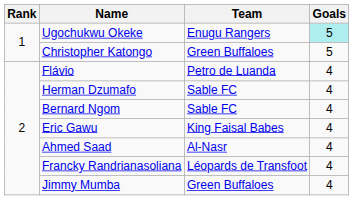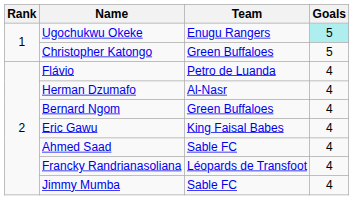Herman Dzumafo | Team: Sable FC -> Al-Nasr
Bernard Ngom | Team: Sable FC -> Green Buffaloes
Ahmed Saad | Team: Al-Nasr -> Sable FC
Jimmy Mumba | Team: Green Buffaloes -> Sable FC
